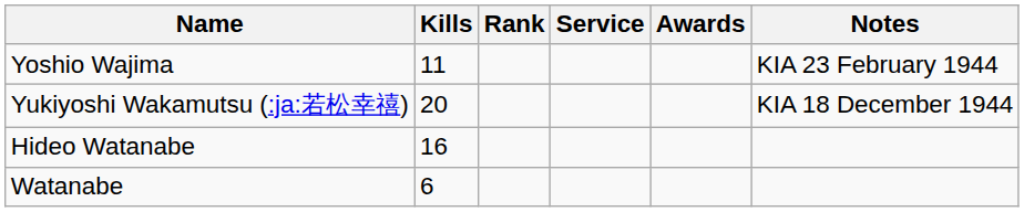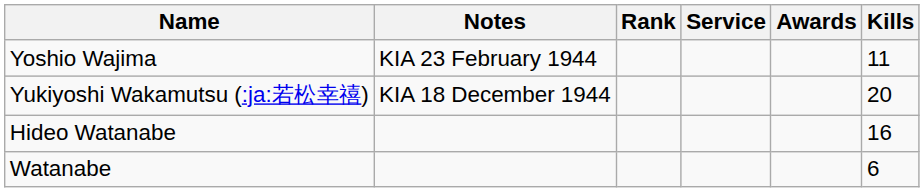columns swapped: Kills <-> Notes
